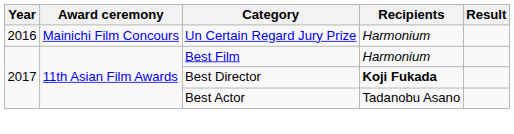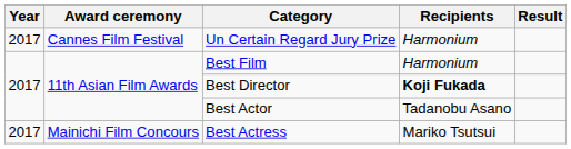Un Certain Regard Jury Prize | Year: 2016 -> 2017
Un Certain Regard Jury Prize | Award ceremony: Mainichi Film Concours -> Cannes Film Festival
+ row: 2017 | Mainichi Film Concours | Best Actress | Mariko Tsutsui
